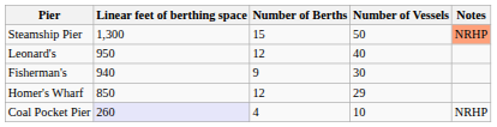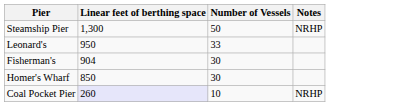- column: Number of Berths | 15 | 12 | 9 | 12 | 4
Steamship Pier | Notes: lightsalmon background -> no background
Leonard's | Number of Vessels: 40 -> 33
Fisherman's | Linear feet of berthing space: 940 -> 904
Homer's Wharf | Number of Vessels: 29 -> 30
